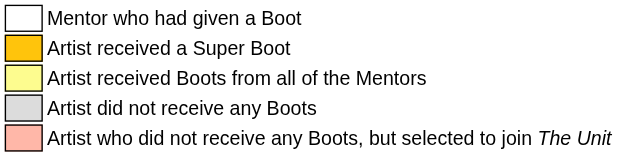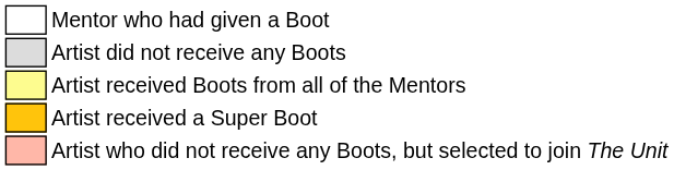rows swapped: Artist received a Super Boot <-> Artist did not receive any Boots
